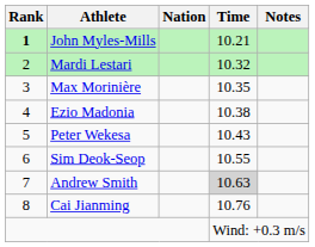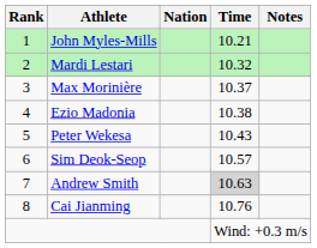John Myles-Mills | Rank: bold -> normal
Max Morinière | Time: 10.35 -> 10.37
Sim Deok-Seop | Time: 10.55 -> 10.57
